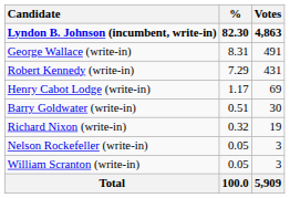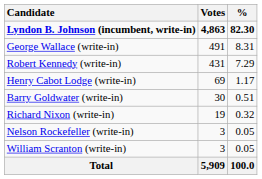columns swapped: Votes <-> %
